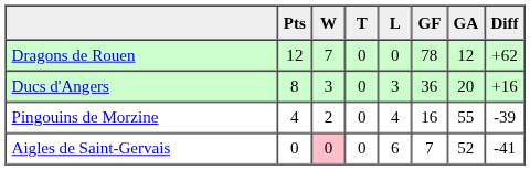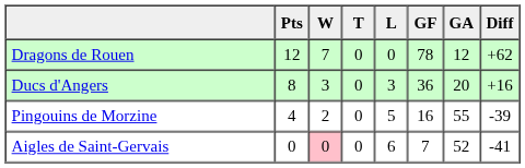Pingouins de Morzine | L: 4 -> 5
